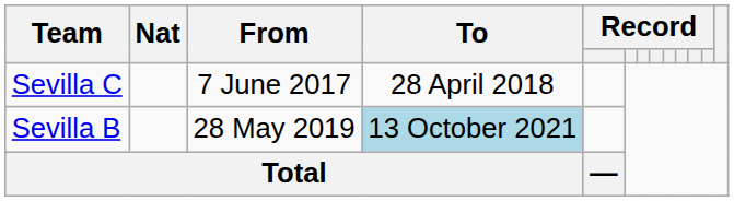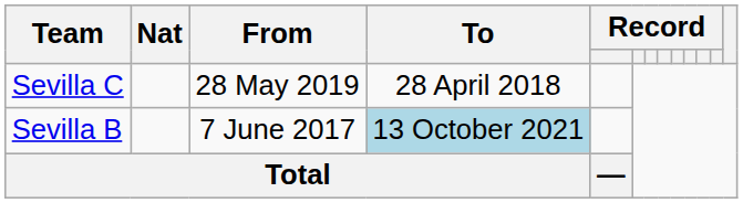Sevilla C | From: 7 June 2017 -> 28 May 2019
Sevilla B | From: 28 May 2019 -> 7 June 2017
